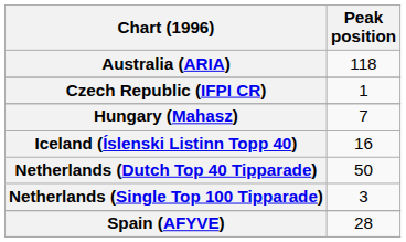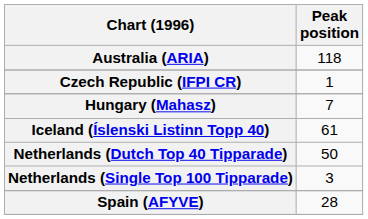Iceland (Íslenski Listinn Topp 40) | Peak position: 16 -> 61
